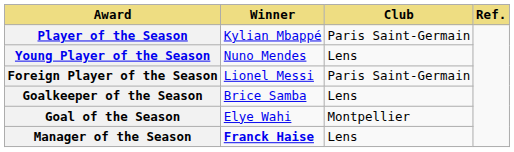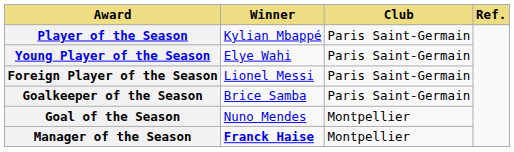Young Player of the Season | Winner: Nuno Mendes -> Elye Wahi
Young Player of the Season | Club: Lens -> Paris Saint-Germain
Goalkeeper of the Season | Club: Lens -> Paris Saint-Germain
Goal of the Season | Winner: Elye Wahi -> Nuno Mendes
Manager of the Season | Club: Lens -> Montpellier
